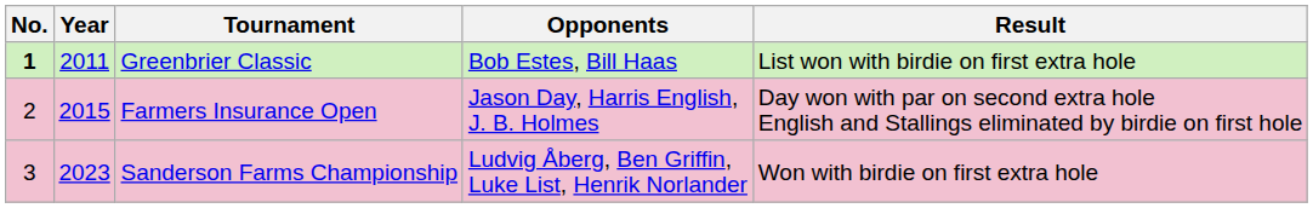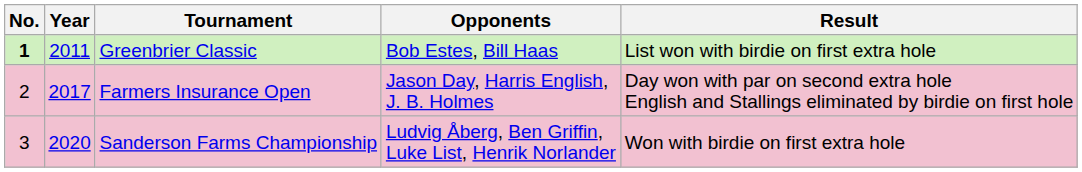Farmers Insurance Open | Year: 2015 -> 2017
Sanderson Farms Championship | Year: 2023 -> 2020
